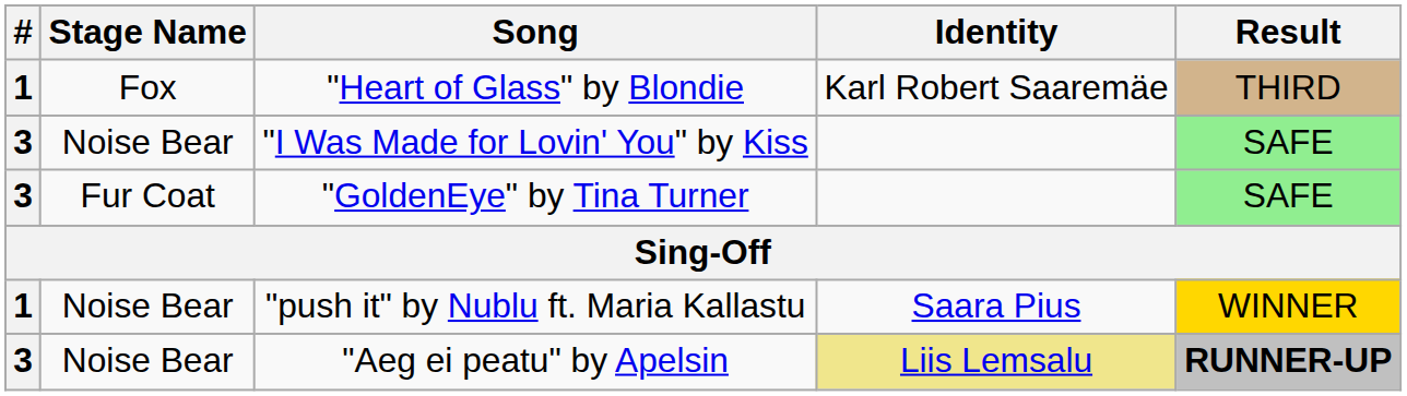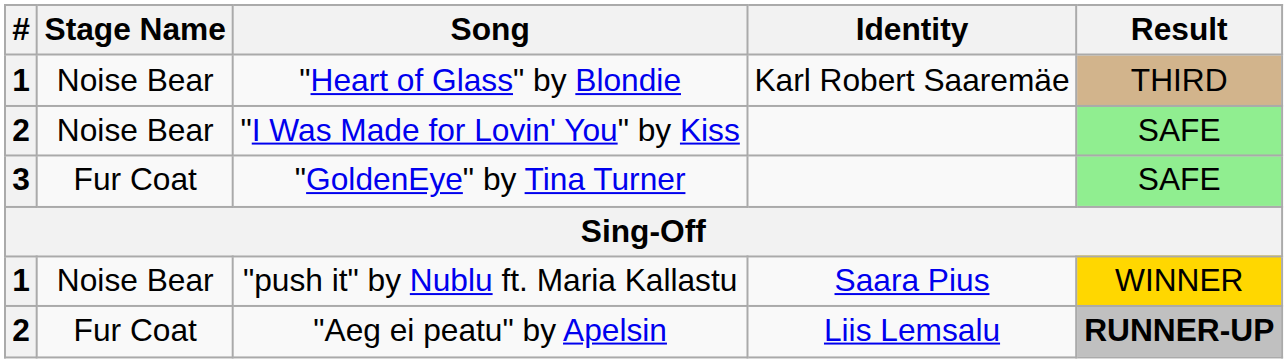"Heart of Glass" by Blondie | Stage Name: Fox -> Noise Bear
"I Was Made for Lovin' You" by Kiss | #: 3 -> 2
"Aeg ei peatu" by Apelsin | #: 3 -> 2
"Aeg ei peatu" by Apelsin | Stage Name: Noise Bear -> Fur Coat
"Aeg ei peatu" by Apelsin | Identity: khaki background -> no background
